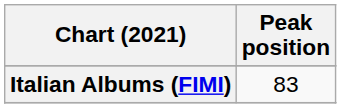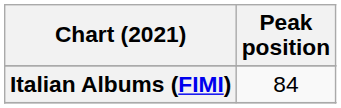Italian Albums (FIMI) | Peak position: 83 -> 84
